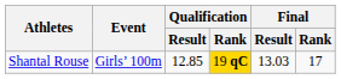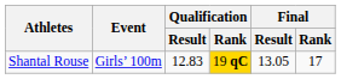Shantal Rouse | Qualification / Result: 12.85 -> 12.83
Shantal Rouse | Final / Result: 13.03 -> 13.05
